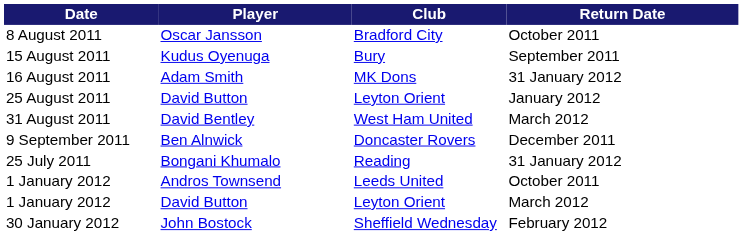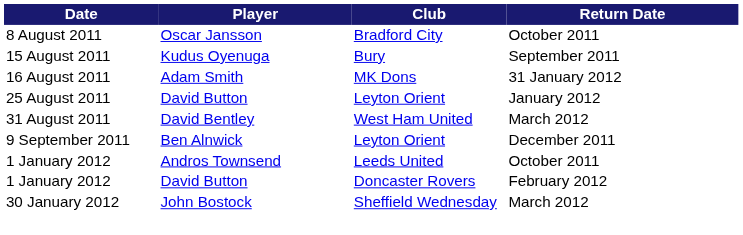9 September 2011 | Club: Doncaster Rovers -> Leyton Orient
- row: 25 July 2011 | Bongani Khumalo | Reading | 31 January 2012
1 January 2012 / David Button | Club: Leyton Orient -> Doncaster Rovers
1 January 2012 / David Button | Return Date: March 2012 -> February 2012
30 January 2012 | Return Date: February 2012 -> March 2012
